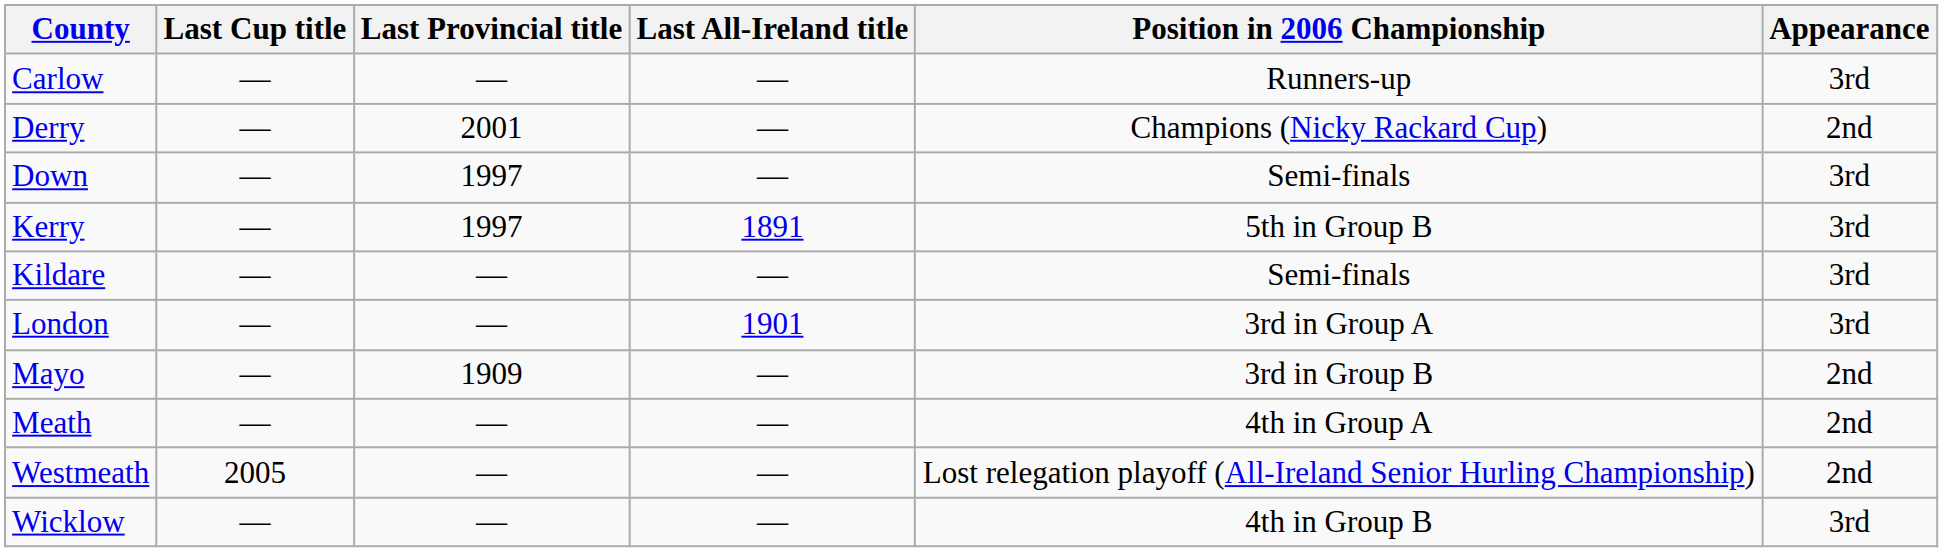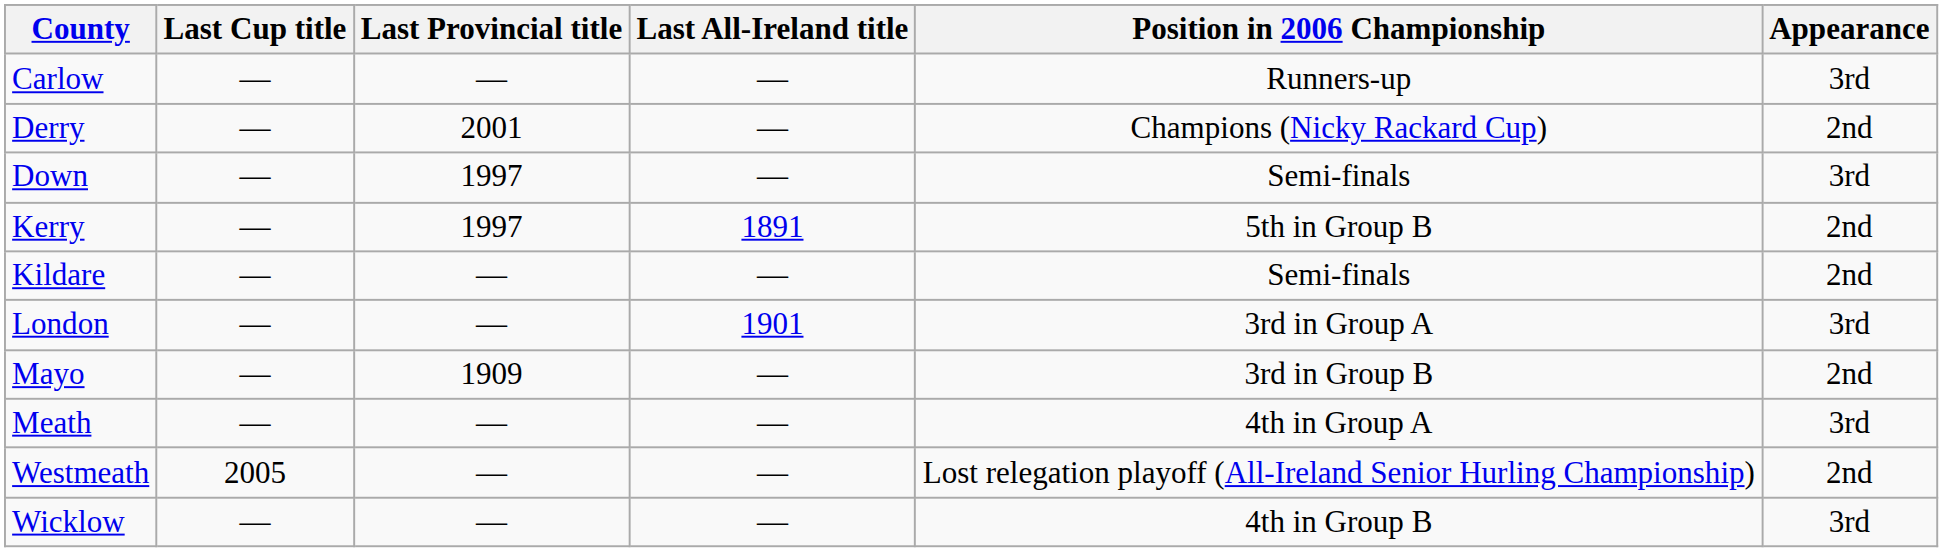Kerry | Appearance: 3rd -> 2nd
Kildare | Appearance: 3rd -> 2nd
Meath | Appearance: 2nd -> 3rd
